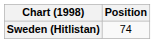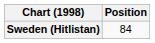Sweden (Hitlistan) | Position: 74 -> 84
